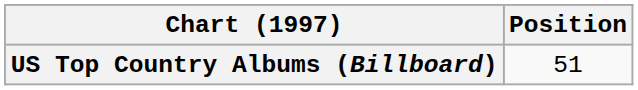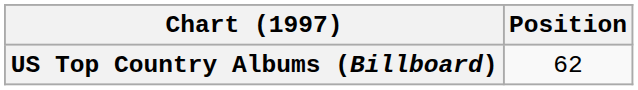US Top Country Albums (Billboard) | Position: 51 -> 62
